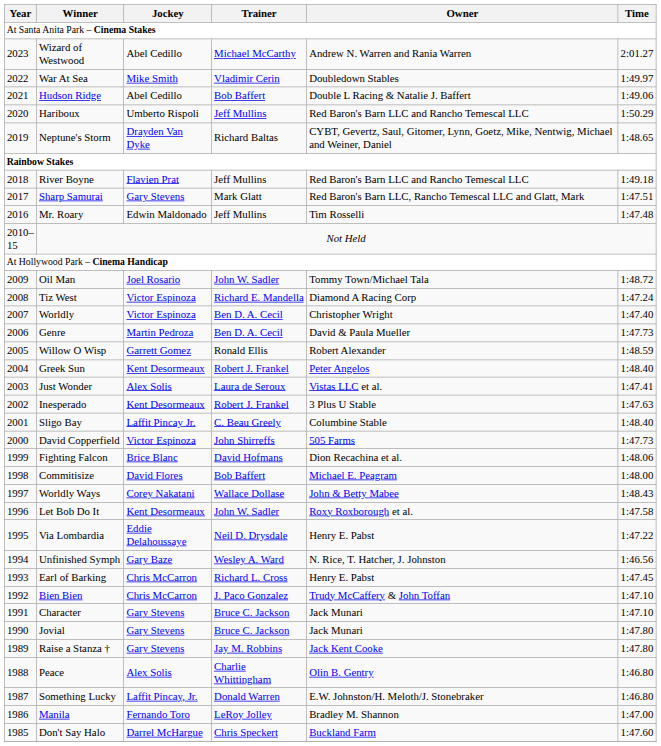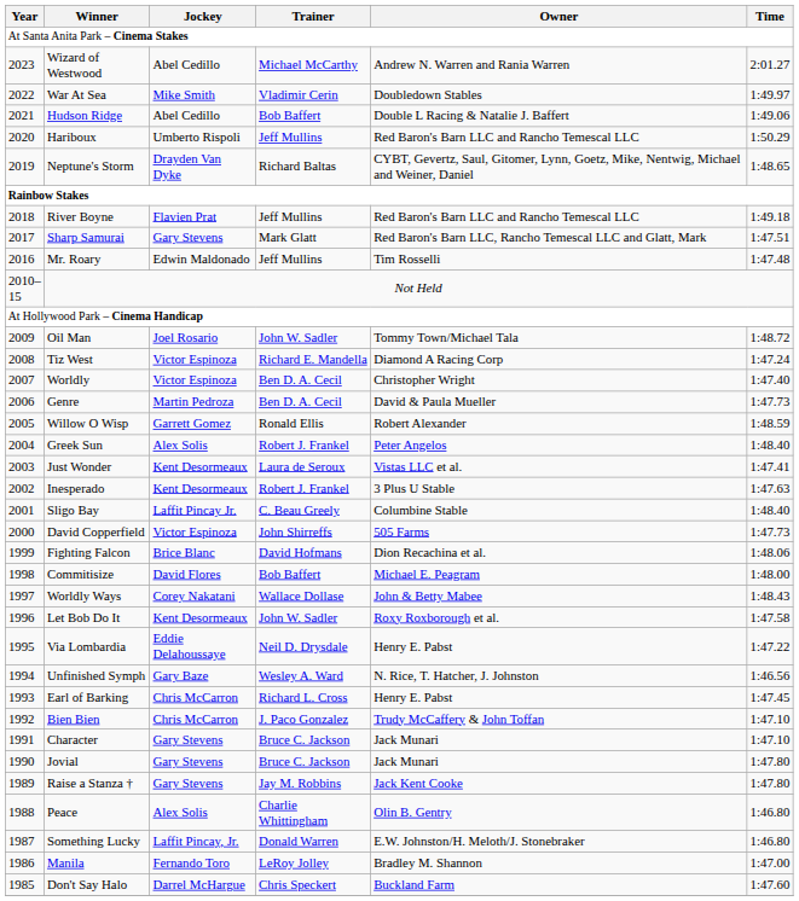Greek Sun | Jockey: Kent Desormeaux -> Alex Solis
Just Wonder | Jockey: Alex Solis -> Kent Desormeaux
